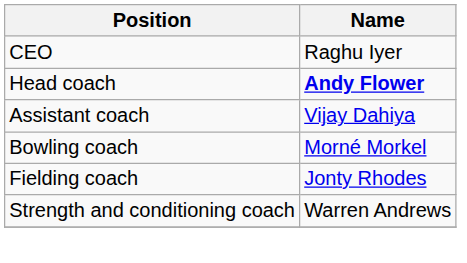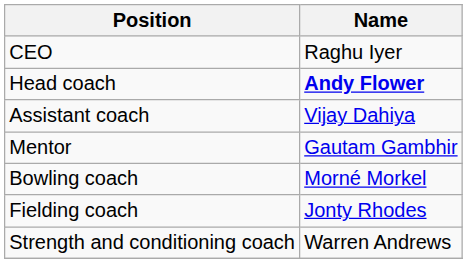+ row: Mentor | Gautam Gambhir
